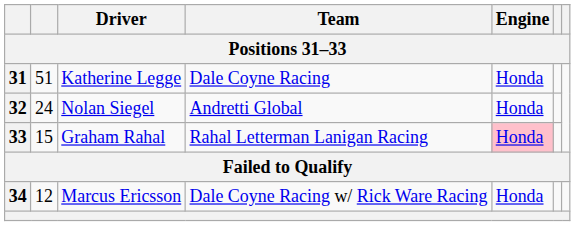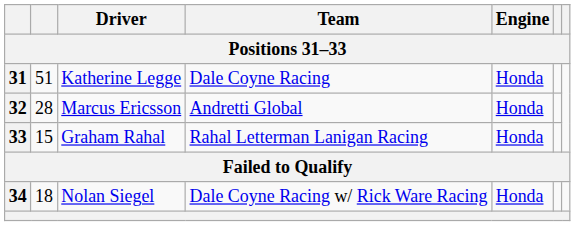32 | column 2: 24 -> 28
32 | Driver: Nolan Siegel -> Marcus Ericsson
33 | Engine: pink background -> no background
34 | column 2: 12 -> 18
34 | Driver: Marcus Ericsson -> Nolan Siegel
